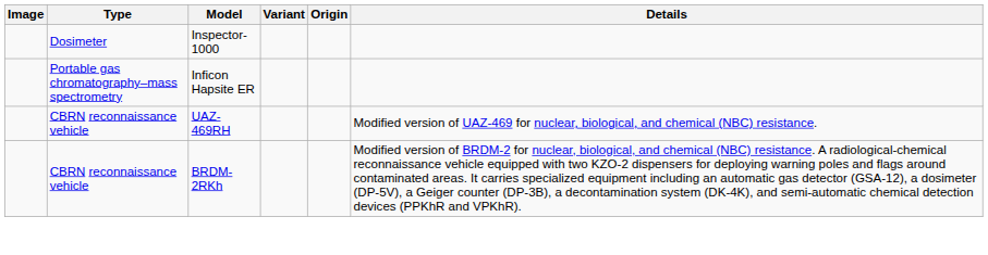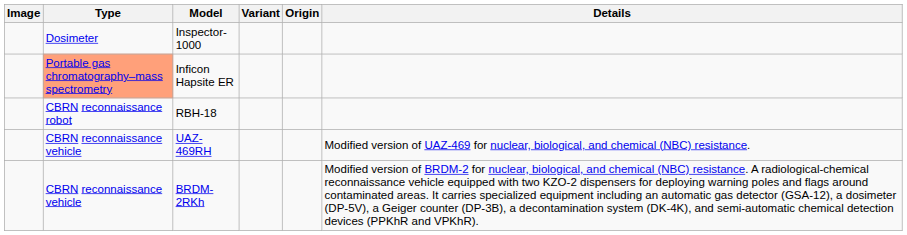Inficon Hapsite ER | Type: no background -> lightsalmon background
+ row: CBRN reconnaissance robot | RBH-18
